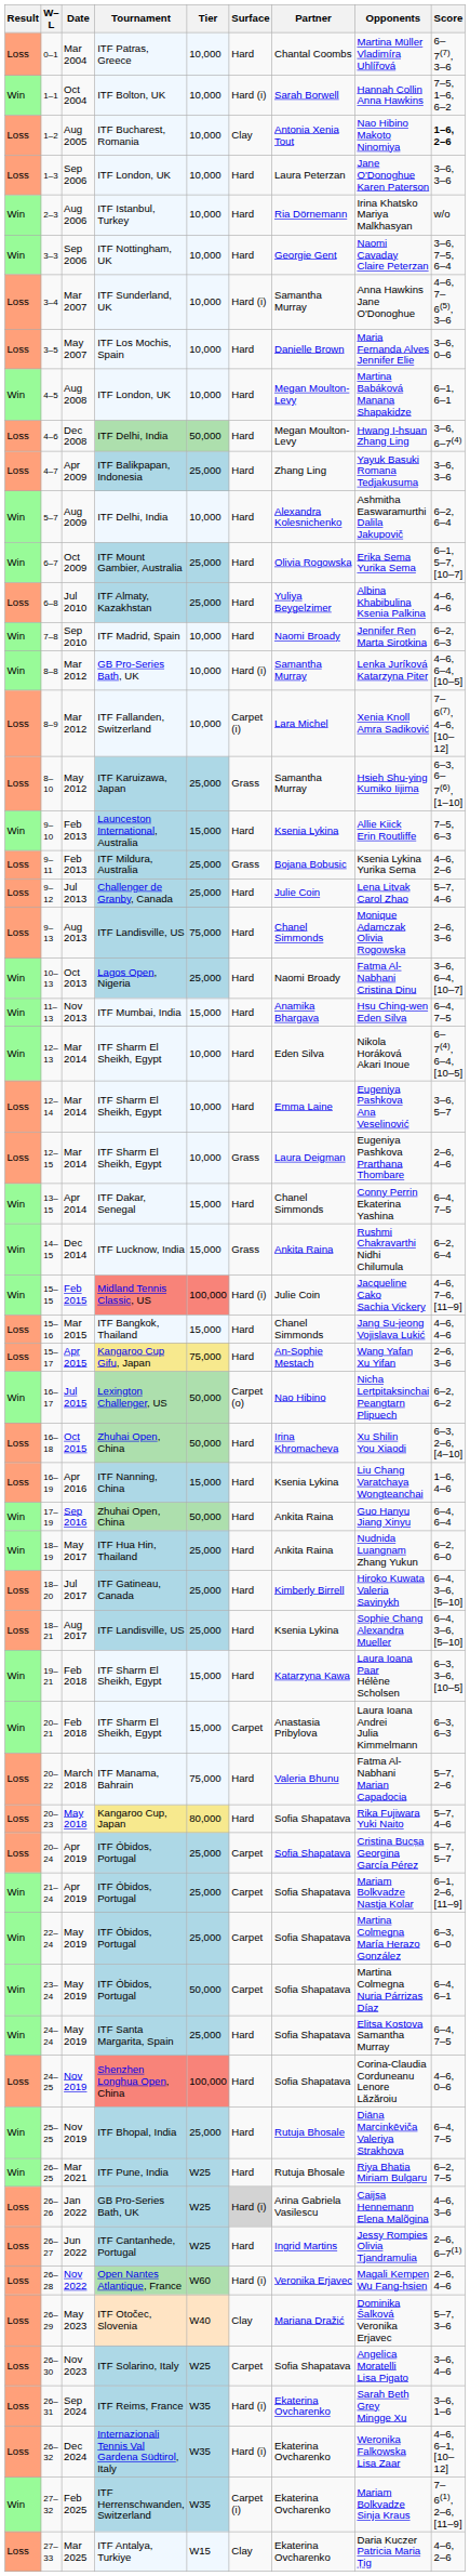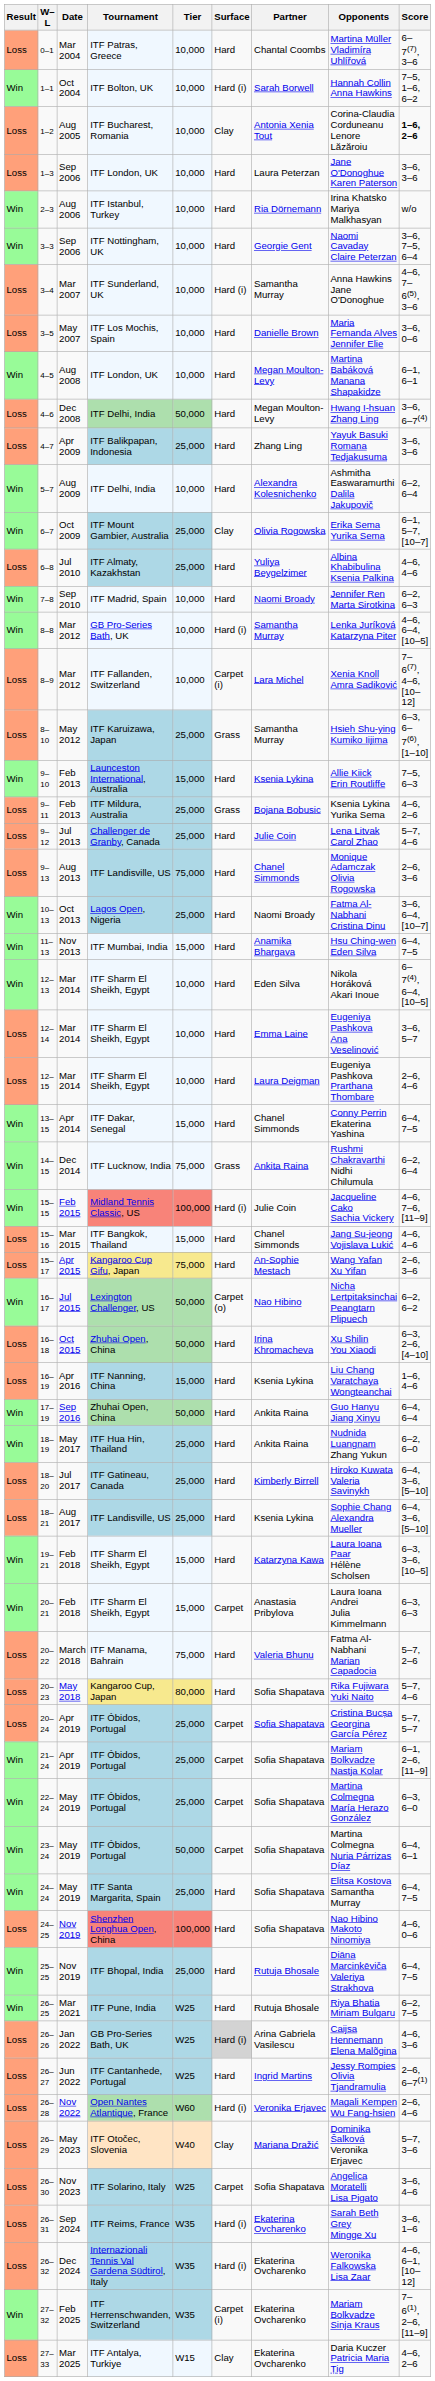1–2 | Opponents: Nao Hibino Makoto Ninomiya -> Corina-Claudia Corduneanu Lenore Lăzăroiu
6–7 | Surface: Hard -> Clay
12–15 | Surface: Grass -> Hard
14–15 | Tier: 15,000 -> 75,000
24–25 | Opponents: Corina-Claudia Corduneanu Lenore Lăzăroiu -> Nao Hibino Makoto Ninomiya
